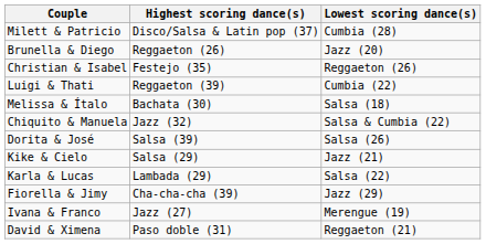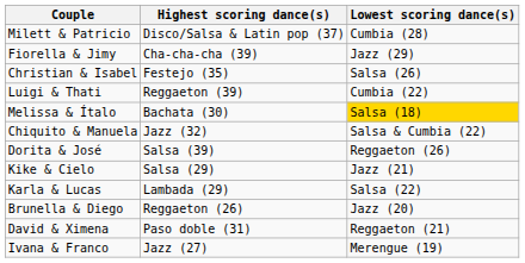rows swapped: Fiorella & Jimy <-> Brunella & Diego
Christian & Isabel | Lowest scoring dance(s): Reggaeton (26) -> Salsa (26)
Melissa & Ítalo | Lowest scoring dance(s): no background -> gold background
Dorita & José | Lowest scoring dance(s): Salsa (26) -> Reggaeton (26)
rows swapped: Ivana & Franco <-> David & Ximena
